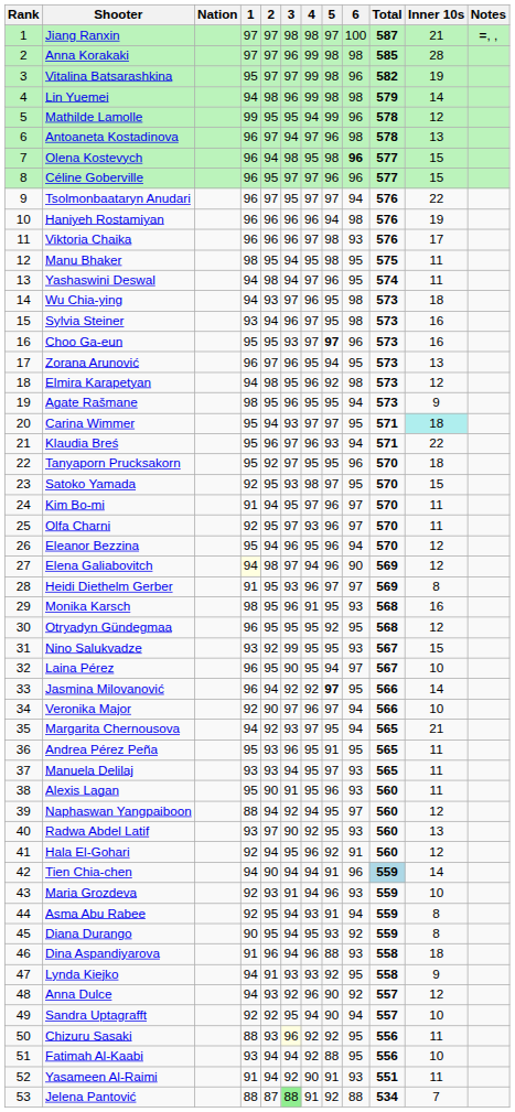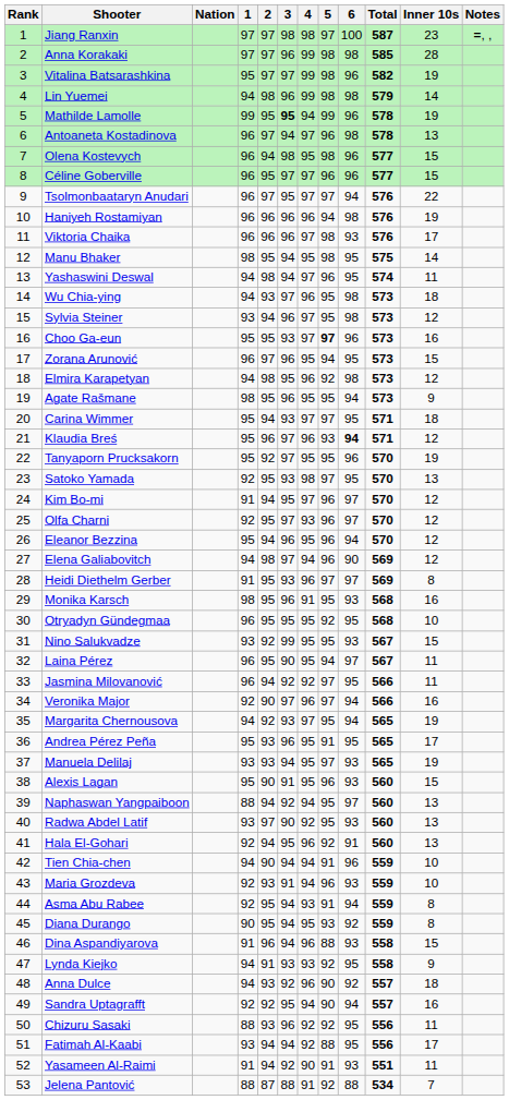Jiang Ranxin | Inner 10s: 21 -> 23
Mathilde Lamolle | 3: normal -> bold
Mathilde Lamolle | Inner 10s: 12 -> 19
Olena Kostevych | 6: bold -> normal
Manu Bhaker | Inner 10s: 11 -> 14
Sylvia Steiner | Inner 10s: 16 -> 12
Zorana Arunović | Inner 10s: 13 -> 15
Carina Wimmer | Inner 10s: paleturquoise background -> no background
Klaudia Breś | 6: normal -> bold
Klaudia Breś | Inner 10s: 22 -> 12
Tanyaporn Prucksakorn | Inner 10s: 18 -> 19
Satoko Yamada | Inner 10s: 15 -> 13
Kim Bo-mi | Inner 10s: 11 -> 12
Olfa Charni | Inner 10s: 11 -> 12
Elena Galiabovitch | 1: lightyellow background -> no background
Otryadyn Gündegmaa | Inner 10s: 12 -> 10
Laina Pérez | Inner 10s: 10 -> 11
Jasmina Milovanović | 5: bold -> normal
Jasmina Milovanović | Inner 10s: 14 -> 11
Veronika Major | Inner 10s: 10 -> 16
Margarita Chernousova | Inner 10s: 21 -> 19
Andrea Pérez Peña | Inner 10s: 11 -> 17
Manuela Delilaj | Inner 10s: 11 -> 19
Alexis Lagan | Inner 10s: 11 -> 15
Naphaswan Yangpaiboon | Inner 10s: 12 -> 13
Hala El-Gohari | Inner 10s: 12 -> 13
Tien Chia-chen | Total: lightblue background -> no background
Tien Chia-chen | Inner 10s: 14 -> 10
Dina Aspandiyarova | Inner 10s: 18 -> 15
Anna Dulce | Inner 10s: 12 -> 18
Sandra Uptagrafft | Inner 10s: 10 -> 16
Chizuru Sasaki | 3: lightyellow background -> no background
Fatimah Al-Kaabi | Inner 10s: 10 -> 17
Jelena Pantović | 3: lightgreen background -> no background
